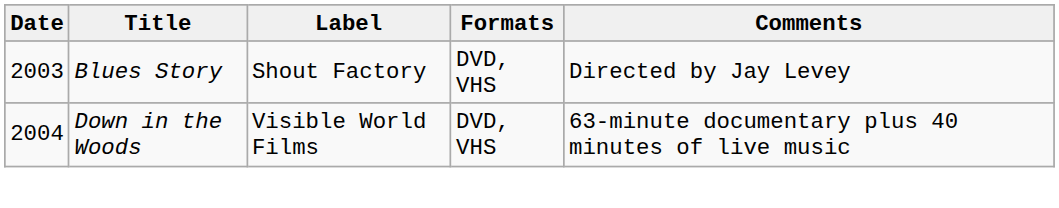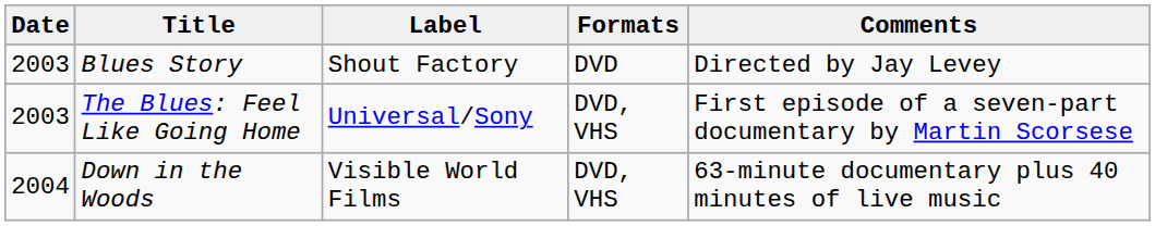Blues Story | Formats: DVD, VHS -> DVD
+ row: 2003 | The Blues: Feel Like Going Home | Universal/Sony | DVD, VHS | First episode of a seven-part documentary by Martin Scorsese
